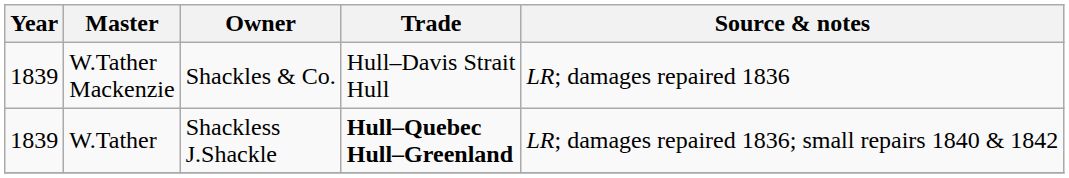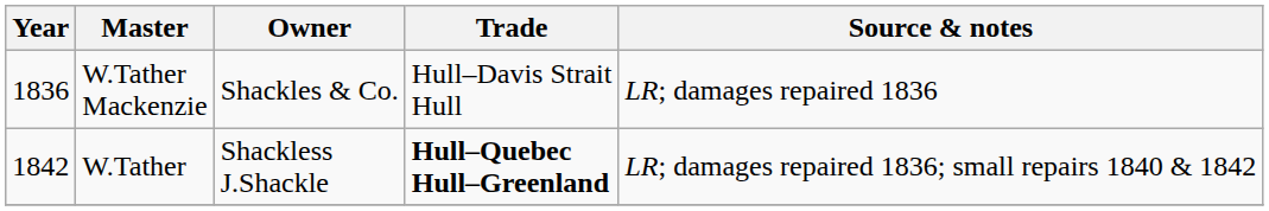W.Tather Mackenzie | Year: 1839 -> 1836
W.Tather | Year: 1839 -> 1842
